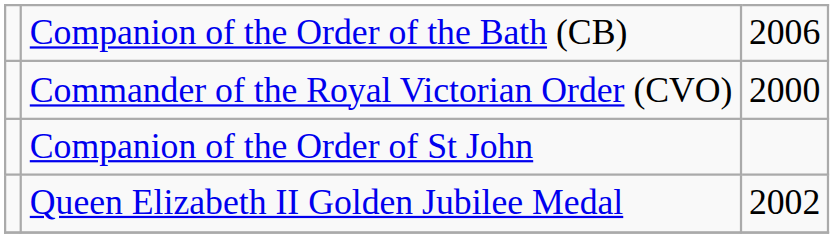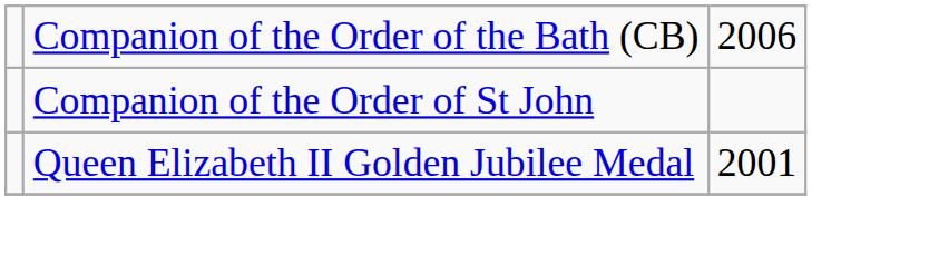- row: Commander of the Royal Victorian Order (CVO) | 2000
Queen Elizabeth II Golden Jubilee Medal | column 3: 2002 -> 2001
